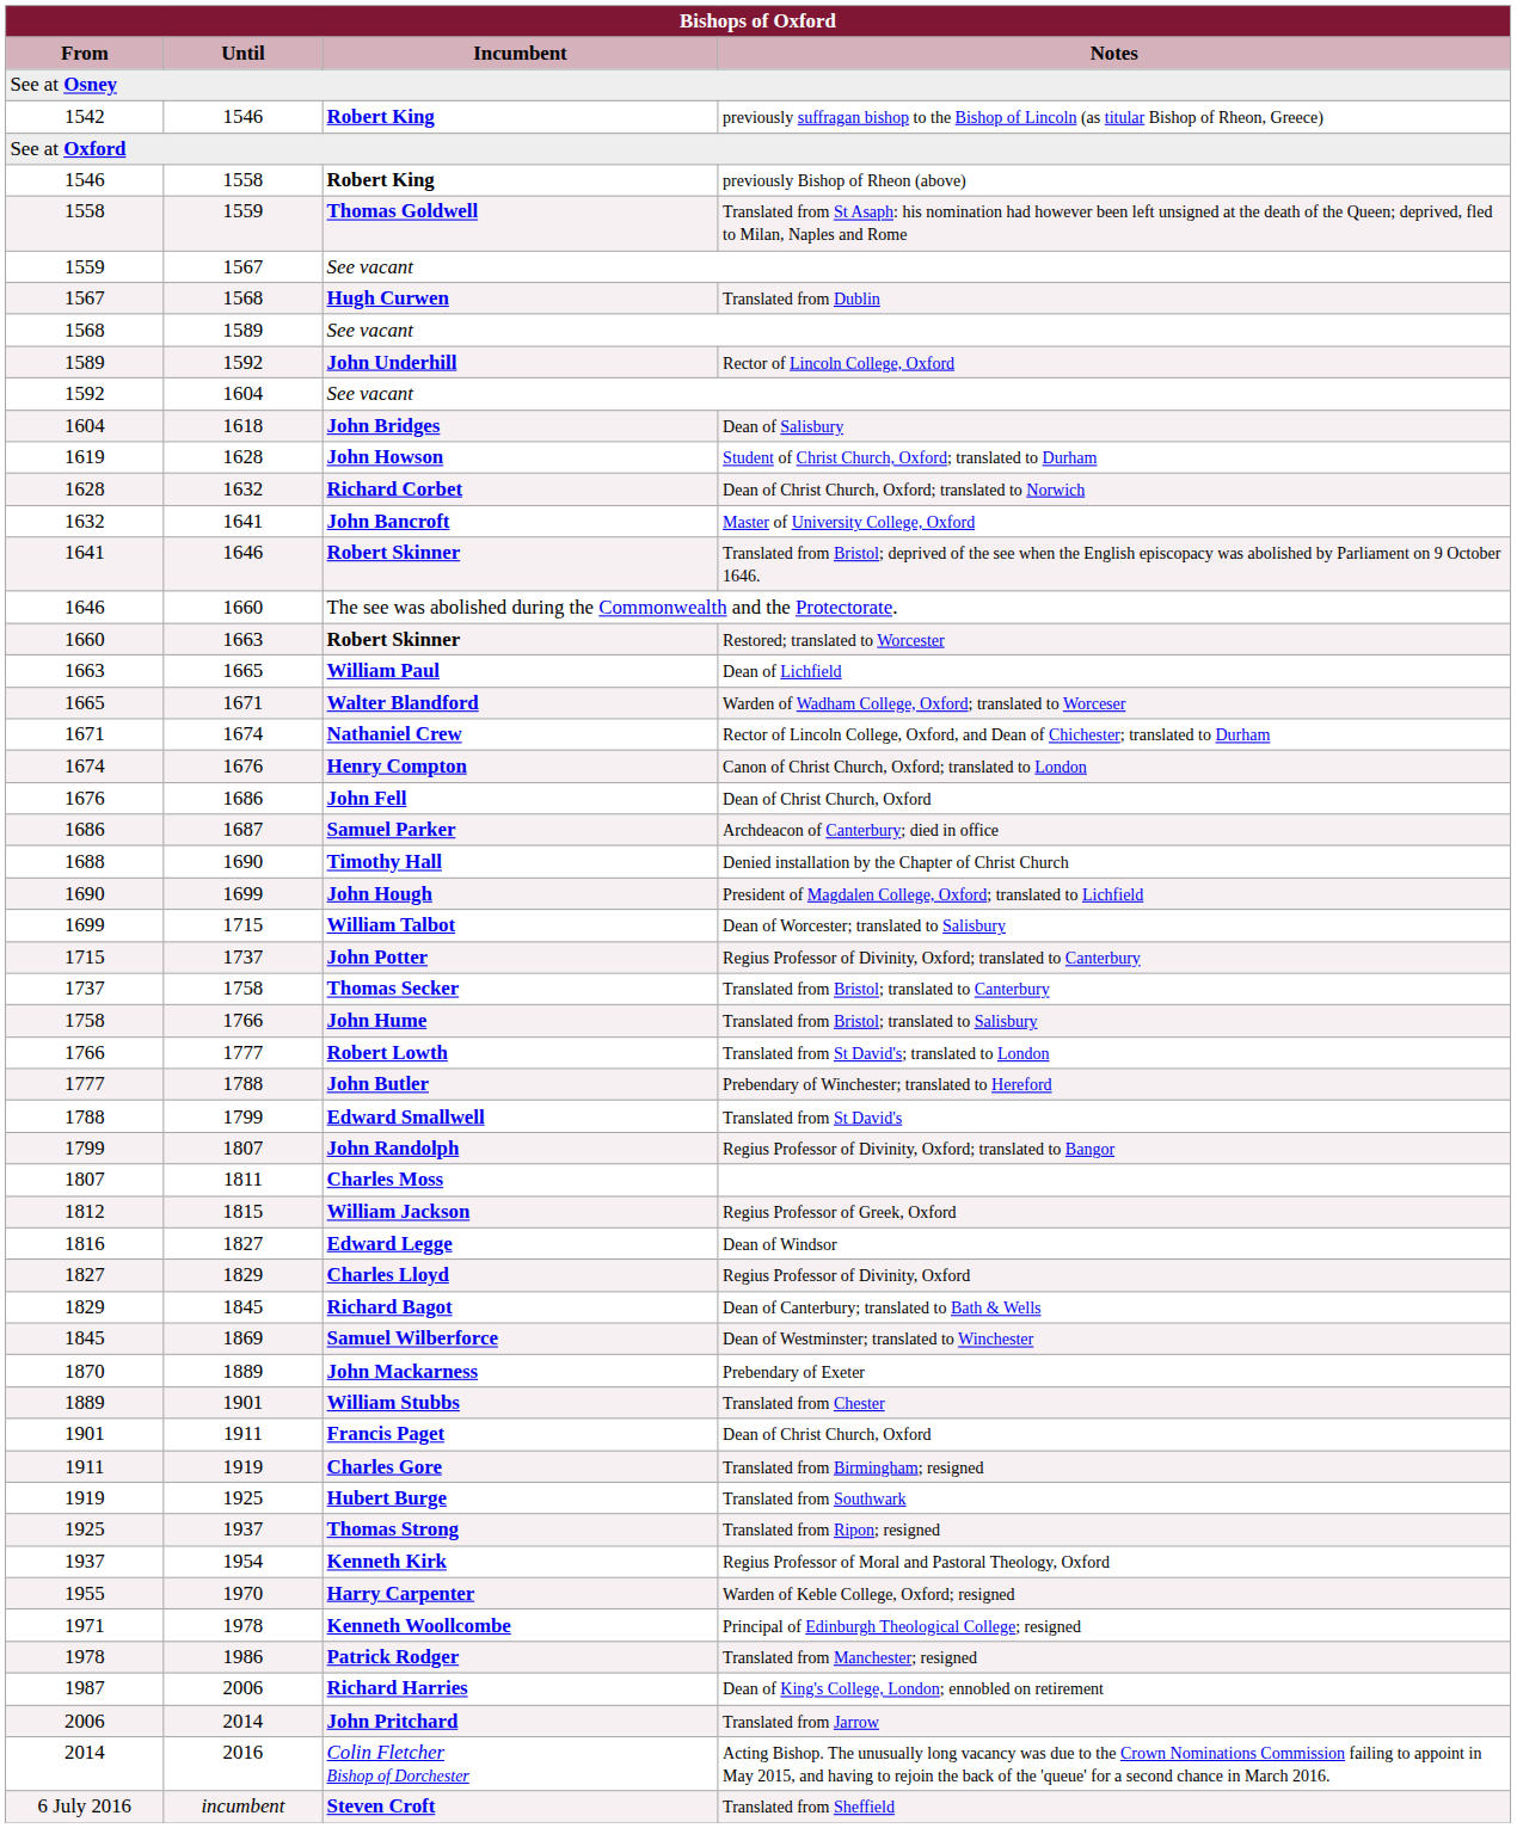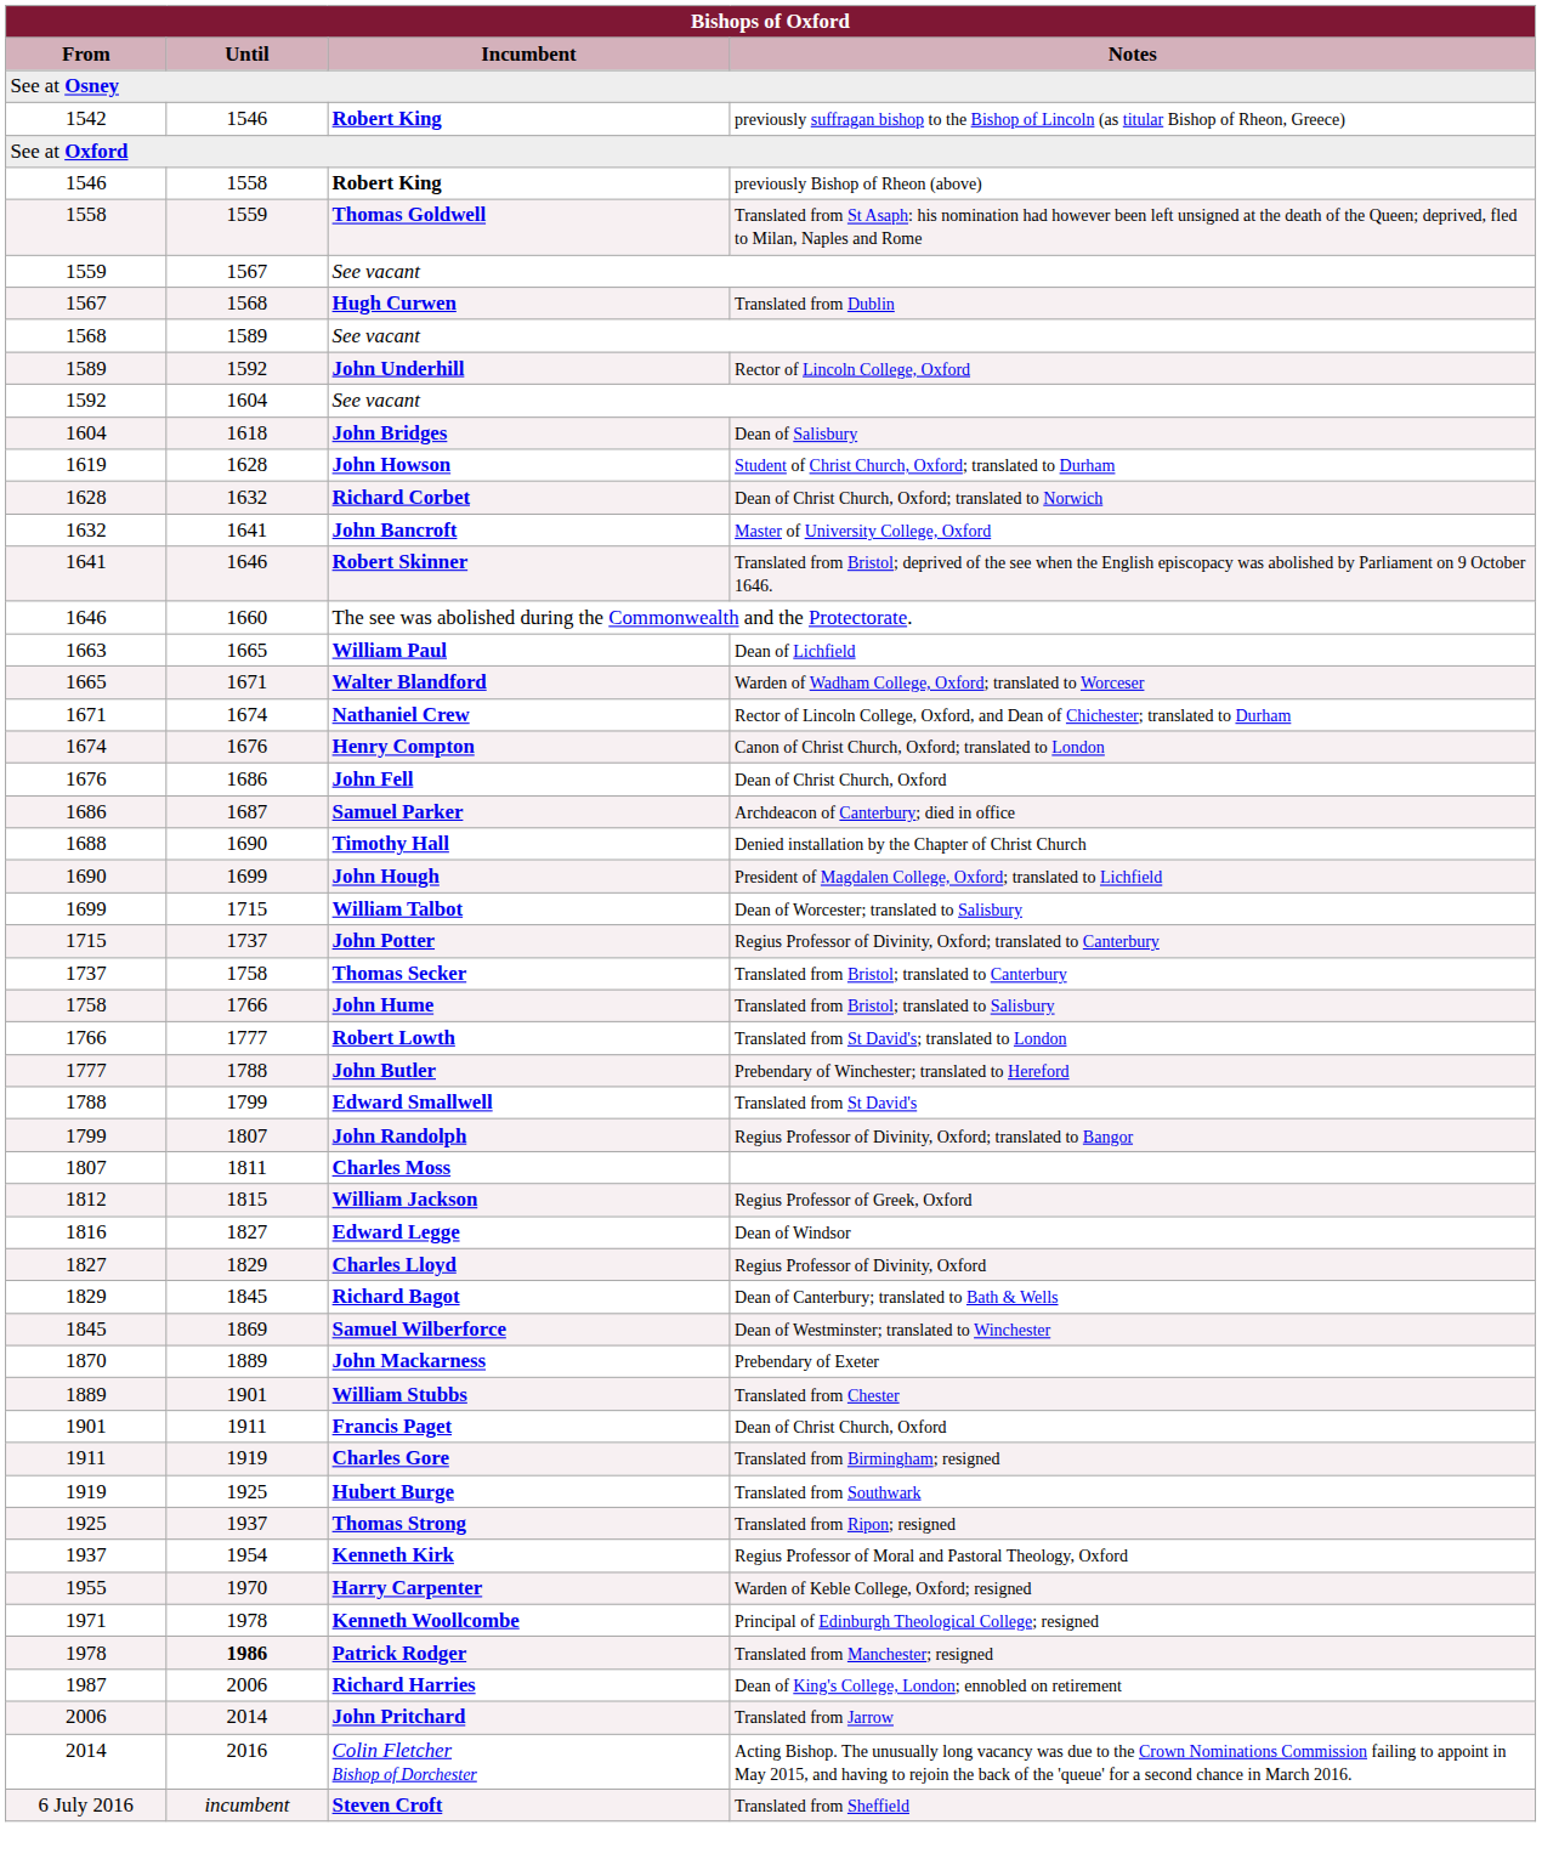- row: 1660 | 1663 | Robert Skinner | Restored; translated to Worcester
Translated from Manchester; resigned | Until: normal -> bold
